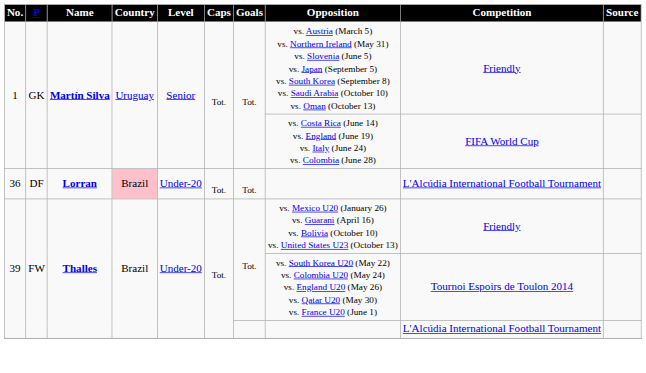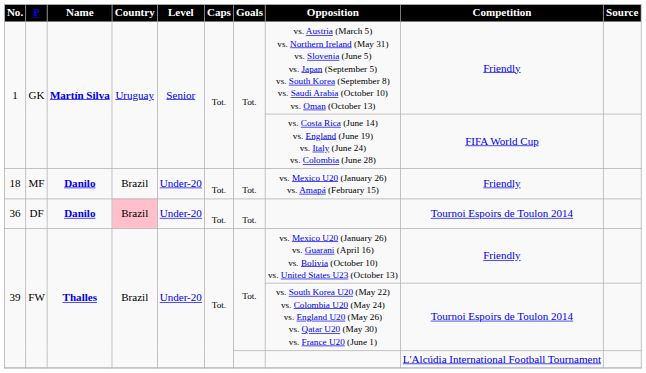+ row: 18 | MF | Danilo | Brazil | Under-20 | Tot. | Tot. | vs. Mexico U20 (January 26) vs. Amapá (February 15) | Friendly
36 | Name: Lorran -> Danilo
36 | Competition: L'Alcúdia International Football Tournament -> Tournoi Espoirs de Toulon 2014
